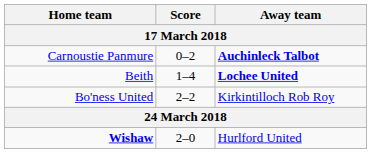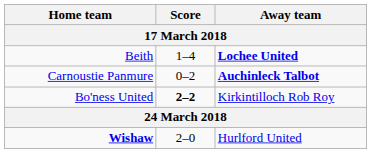rows swapped: Beith <-> Carnoustie Panmure
Bo'ness United | Score: normal -> bold
